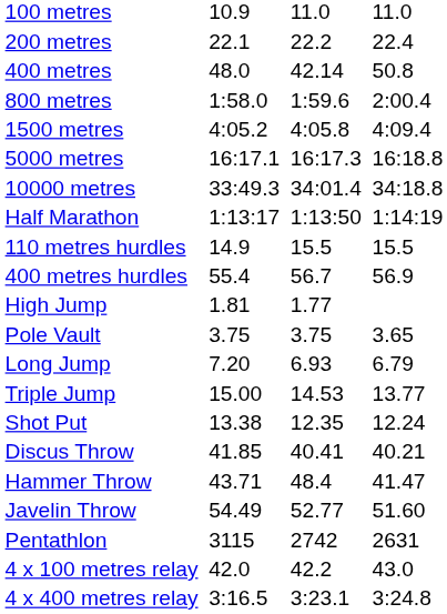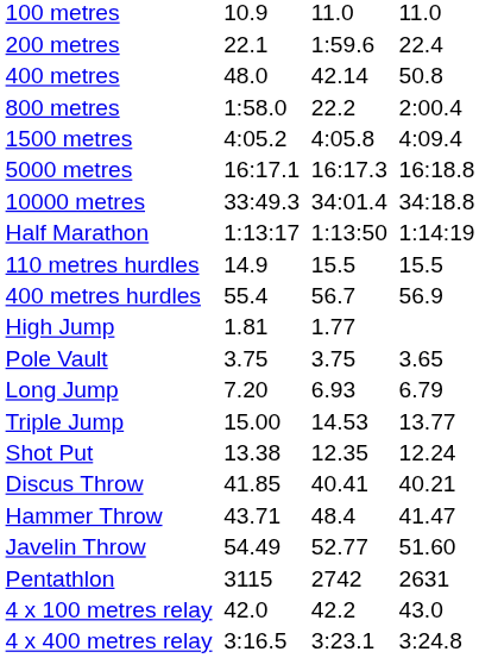200 metres | column 5: 22.2 -> 1:59.6
800 metres | column 5: 1:59.6 -> 22.2
